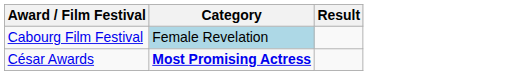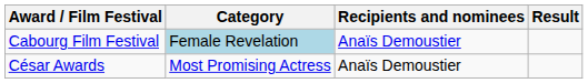+ column: Recipients and nominees | Anaïs Demoustier | Anaïs Demoustier
César Awards | Category: bold -> normal
